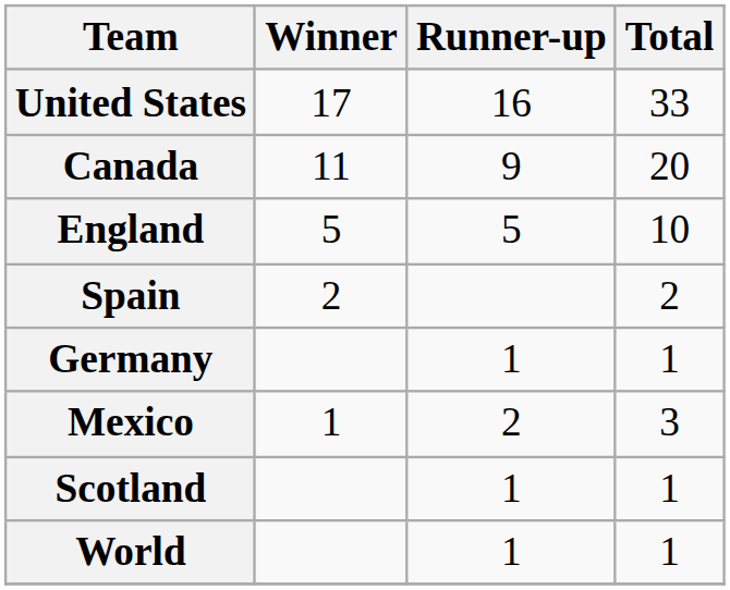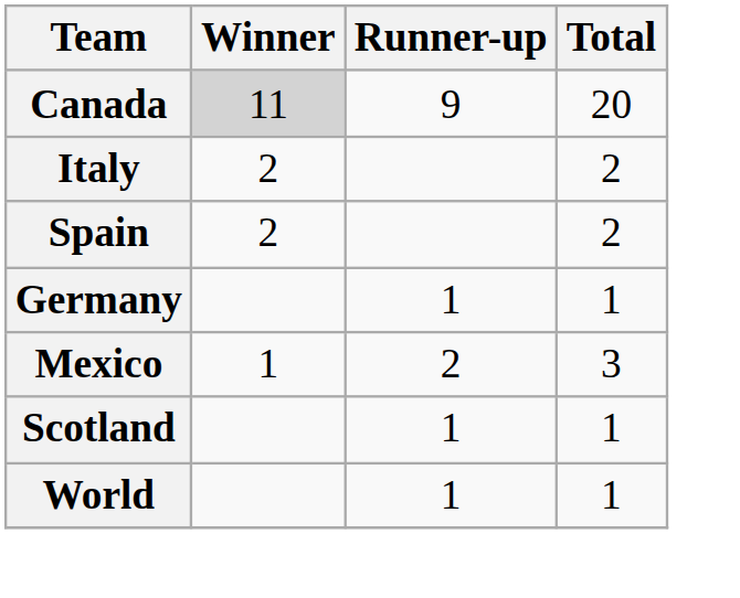- row: United States | 17 | 16 | 33
Canada | Winner: no background -> lightgrey background
- row: England | 5 | 5 | 10
+ row: Italy | 2 | 2
